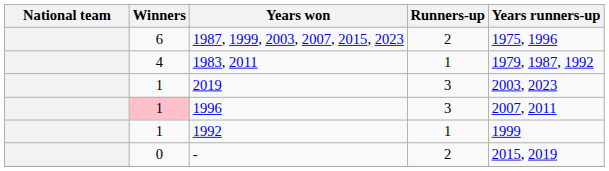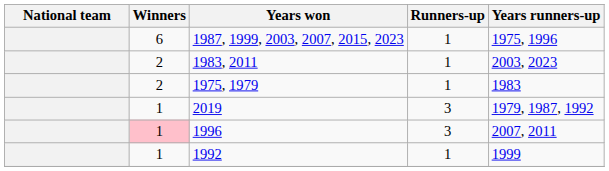1987, 1999, 2003, 2007, 2015, 2023 | Runners-up: 2 -> 1
1983, 2011 | Winners: 4 -> 2
1983, 2011 | Years runners-up: 1979, 1987, 1992 -> 2003, 2023
+ row: 2 | 1975, 1979 | 1 | 1983
2019 | Years runners-up: 2003, 2023 -> 1979, 1987, 1992
- row: 0 | - | 2 | 2015, 2019
